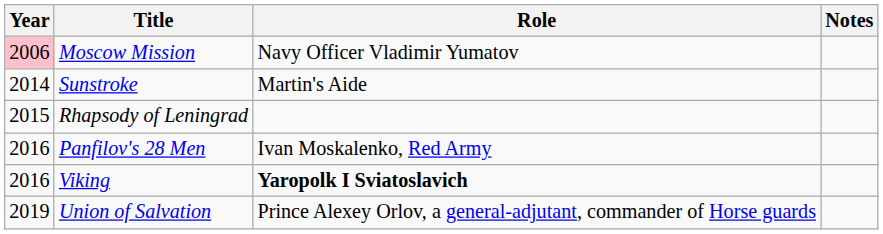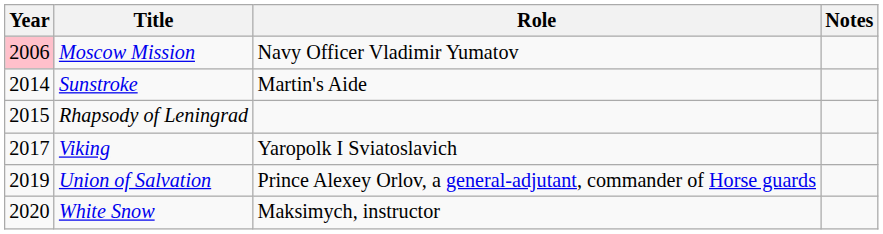- row: 2016 | Panfilov's 28 Men | Ivan Moskalenko, Red Army
Viking | Year: 2016 -> 2017
Viking | Role: bold -> normal
+ row: 2020 | White Snow | Maksimych, instructor
